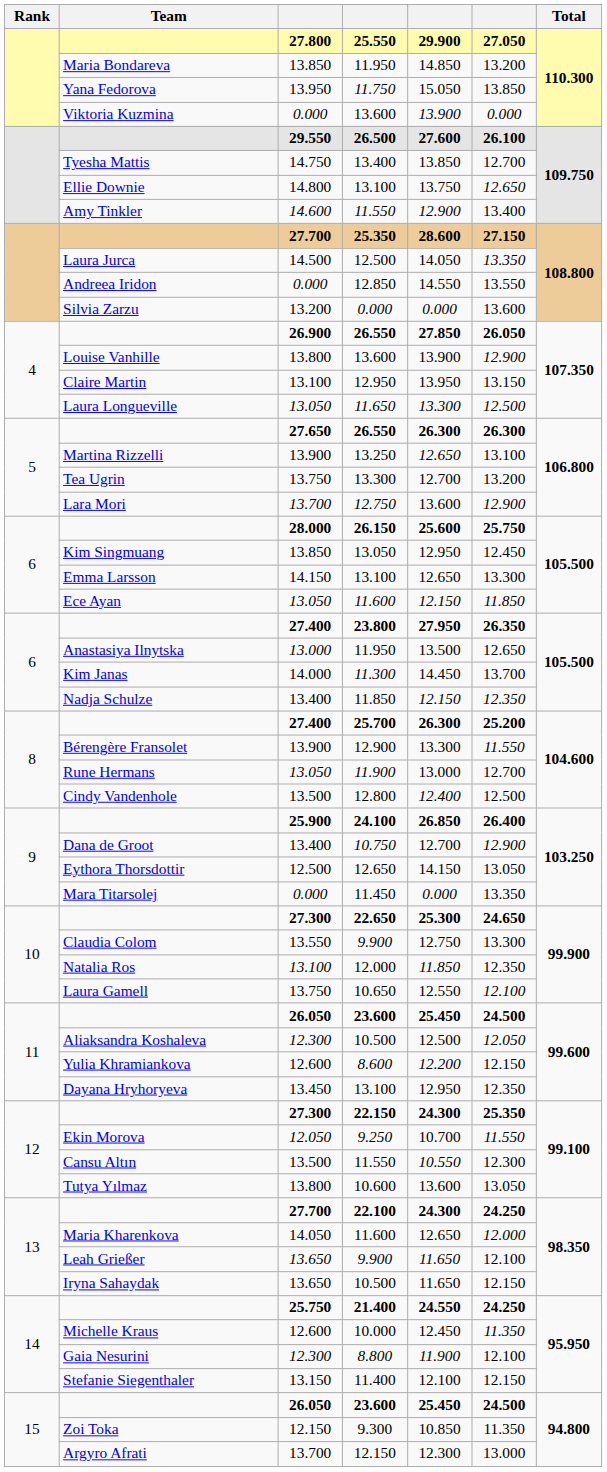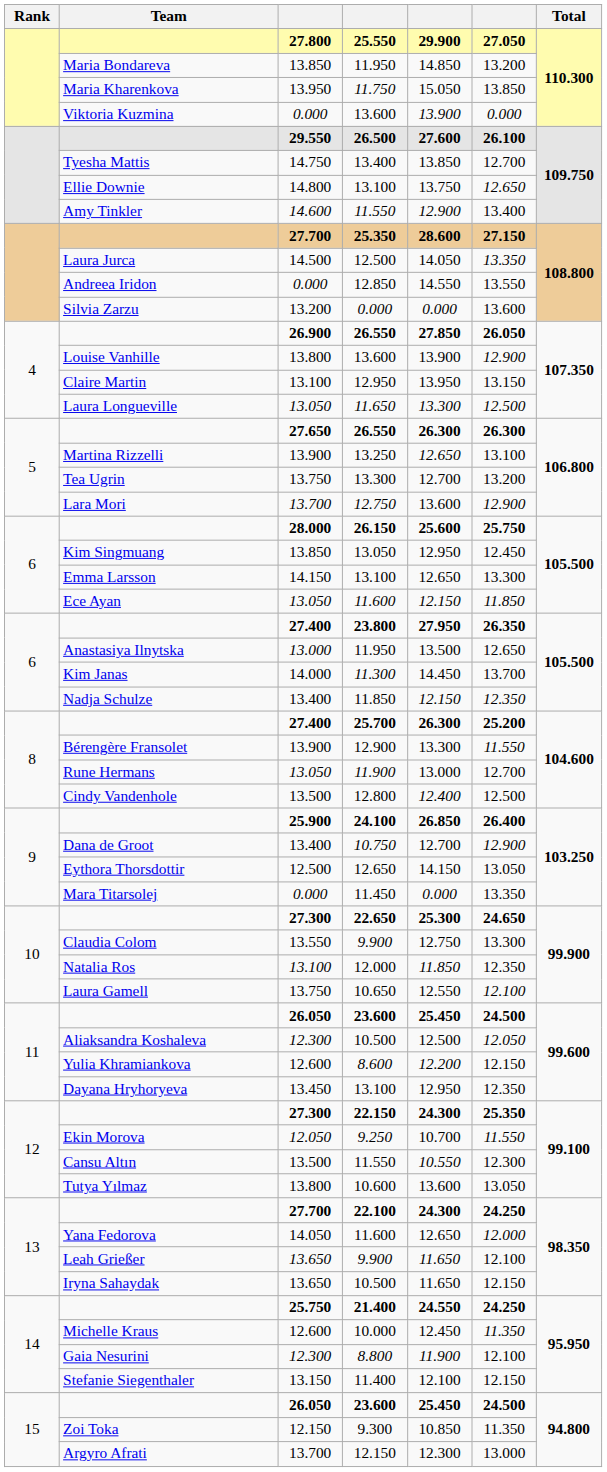11.750 | Team: Yana Fedorova -> Maria Kharenkova
13 / 11.600 | Team: Maria Kharenkova -> Yana Fedorova
